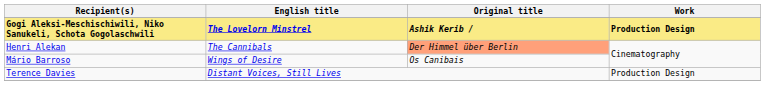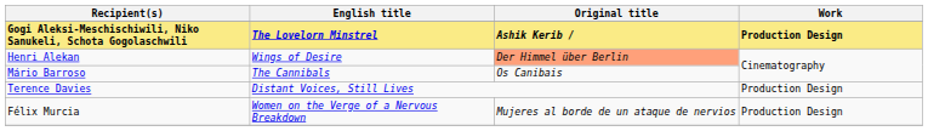Henri Alekan | English title: The Cannibals -> Wings of Desire
Mário Barroso | English title: Wings of Desire -> The Cannibals
+ row: Félix Murcia | Women on the Verge of a Nervous Breakdown | Mujeres al borde de un ataque de nervios | Production Design
